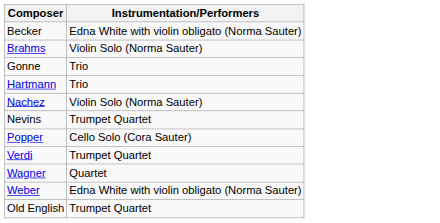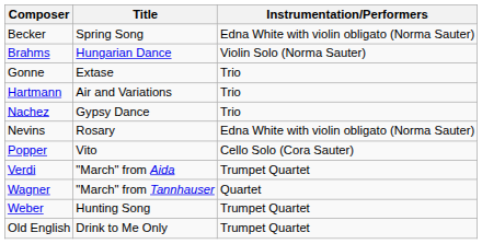+ column: Title | Spring Song | Hungarian Dance | Extase | Air and Variations | Gypsy Dance | Rosary | Vito | "March" from Aida | "March" from Tannhauser | Hunting Song | Drink to Me Only
Nachez | Instrumentation/Performers: Violin Solo (Norma Sauter) -> Trio
Nevins | Instrumentation/Performers: Trumpet Quartet -> Edna White with violin obligato (Norma Sauter)
Weber | Instrumentation/Performers: Edna White with violin obligato (Norma Sauter) -> Trumpet Quartet
